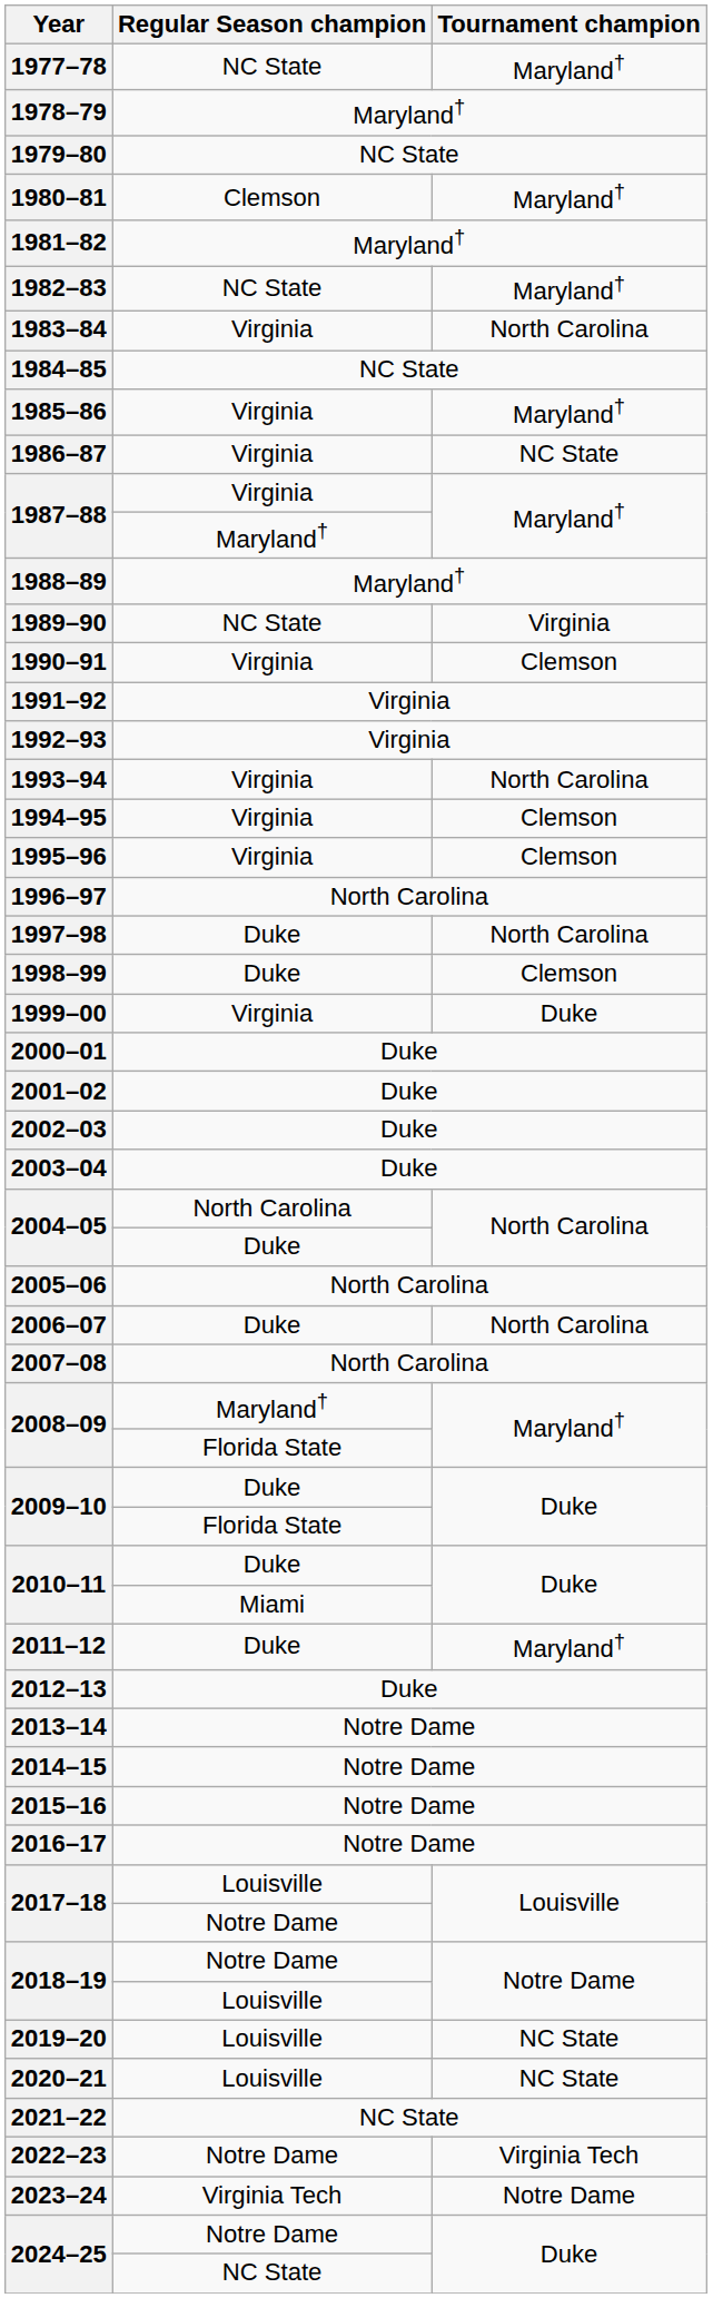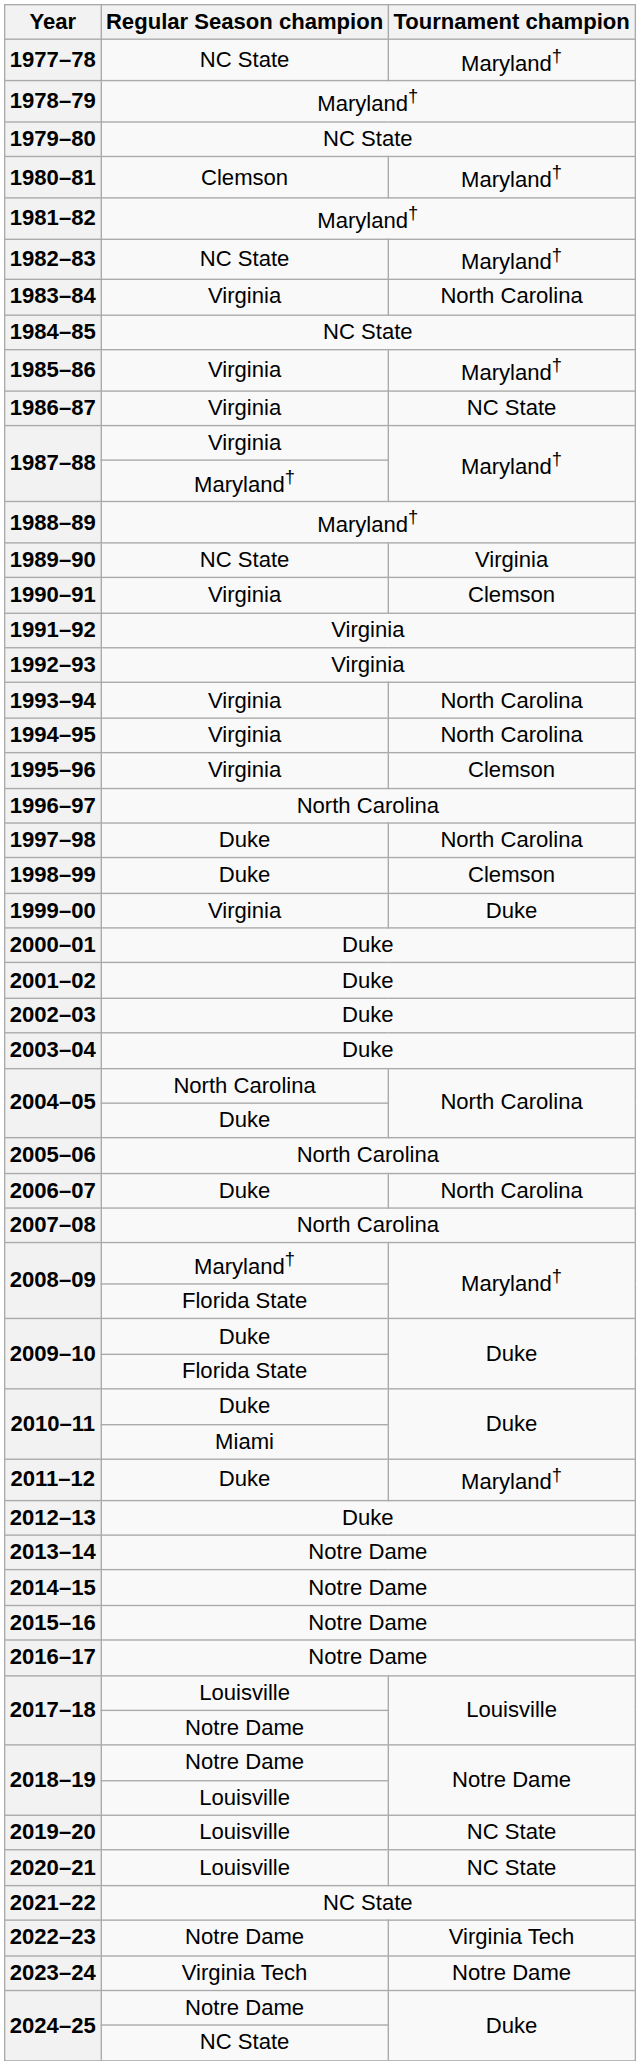1994–95 | Tournament champion: Clemson -> North Carolina
